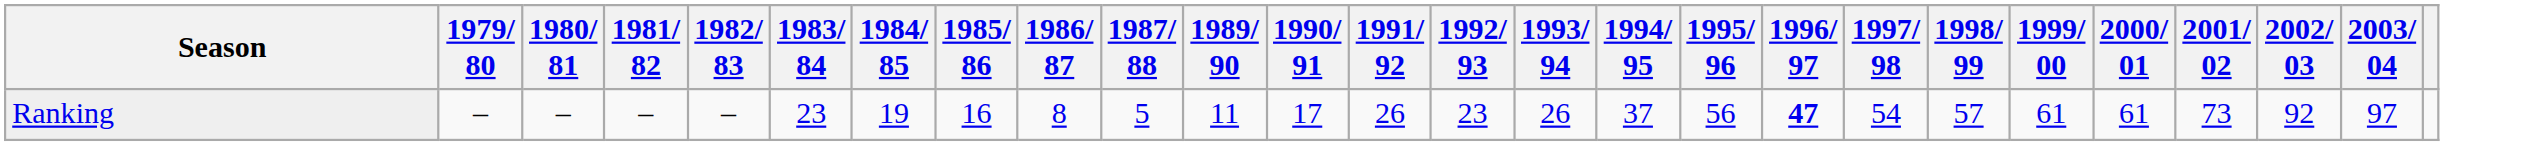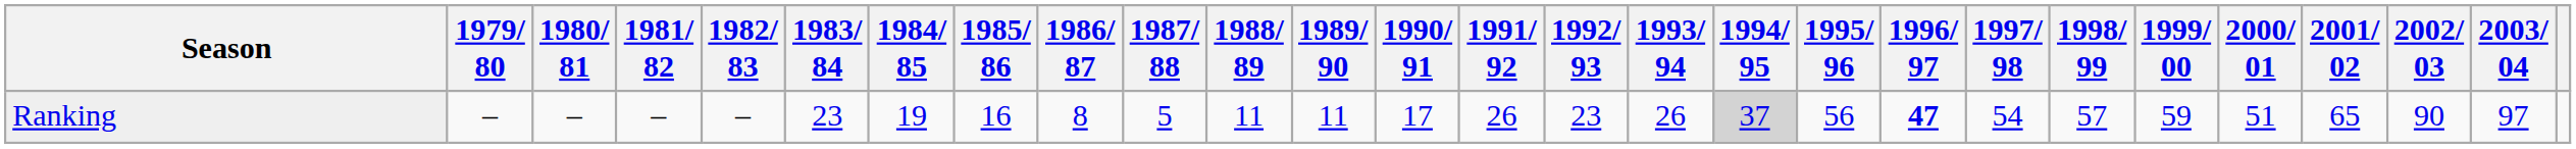+ column: 1988/ 89 | 11
Ranking | 1994/ 95: no background -> lightgrey background
Ranking | 1999/ 00: 61 -> 59
Ranking | 2000/ 01: 61 -> 51
Ranking | 2001/ 02: 73 -> 65
Ranking | 2002/ 03: 92 -> 90
